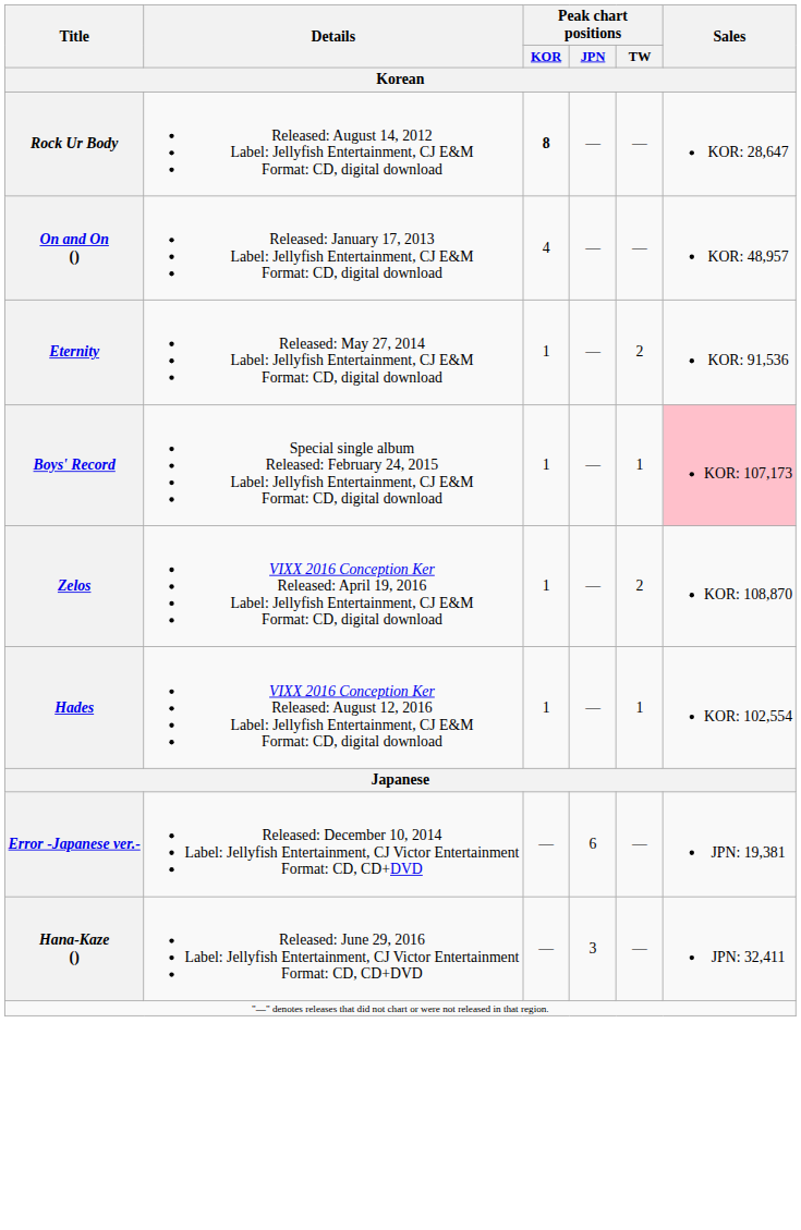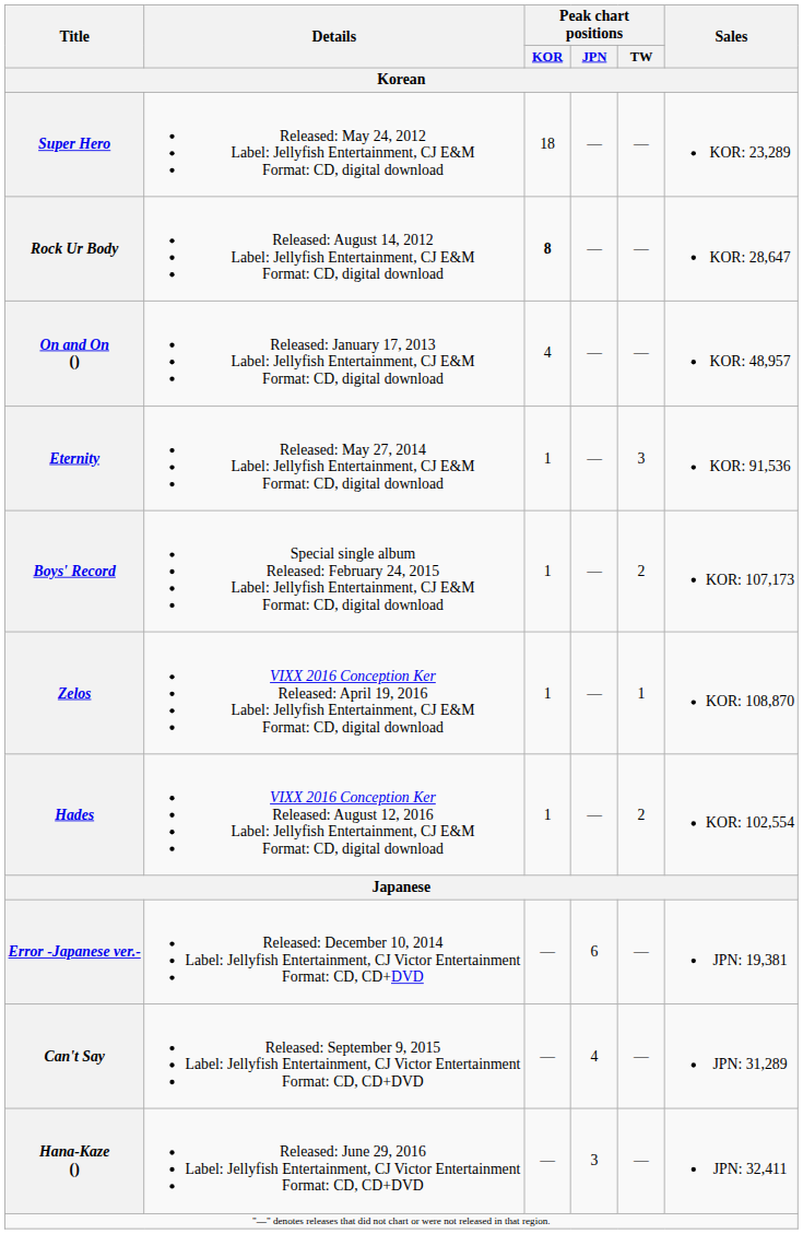+ row: Super Hero | Released: May 24, 2012 Label: Jellyfish Entertainment, CJ E&M Format: CD, digital download | 18 | — | — | KOR: 23,289
Eternity | Peak chart positions / TW: 2 -> 3
Boys' Record | Peak chart positions / TW: 1 -> 2
Boys' Record | Sales: pink background -> no background
Zelos | Peak chart positions / TW: 2 -> 1
Hades | Peak chart positions / TW: 1 -> 2
+ row: Can't Say | Released: September 9, 2015 Label: Jellyfish Entertainment, CJ Victor Entertainment Format: CD, CD+DVD | — | 4 | — | JPN: 31,289
